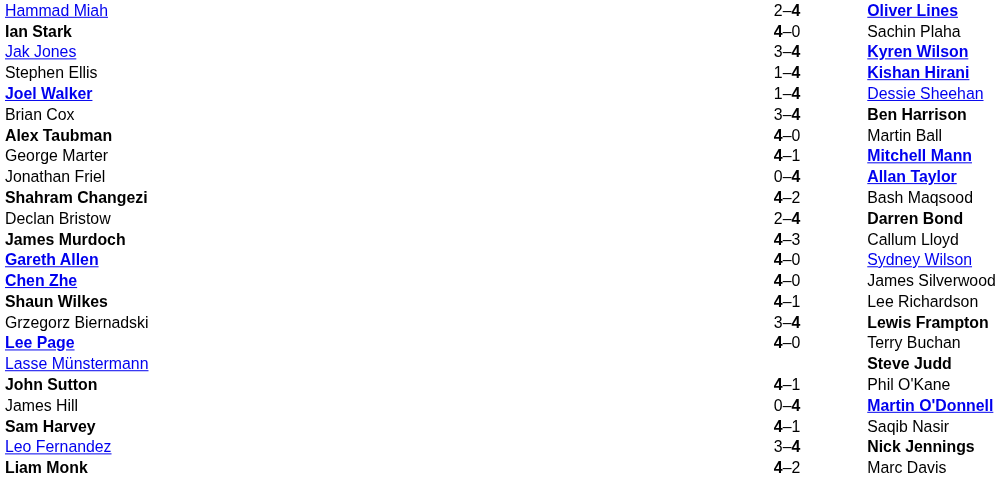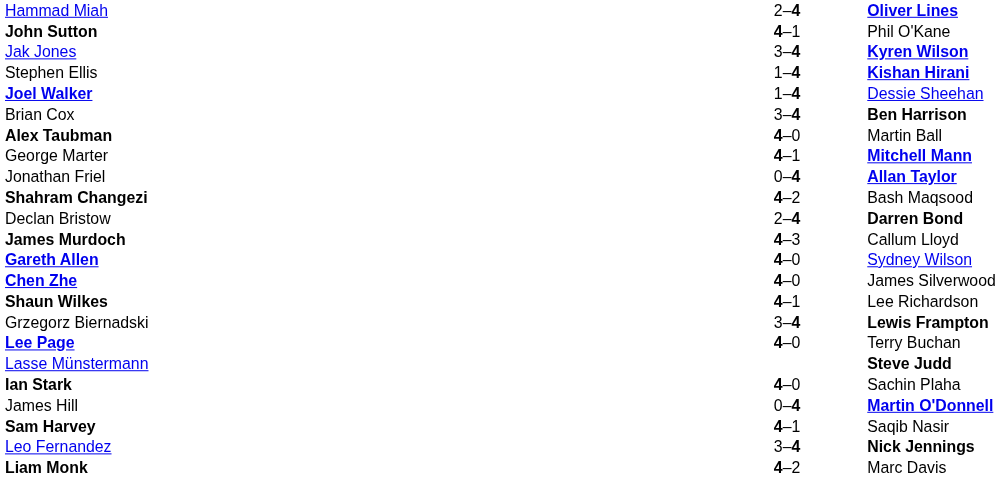rows swapped: Ian Stark <-> John Sutton
